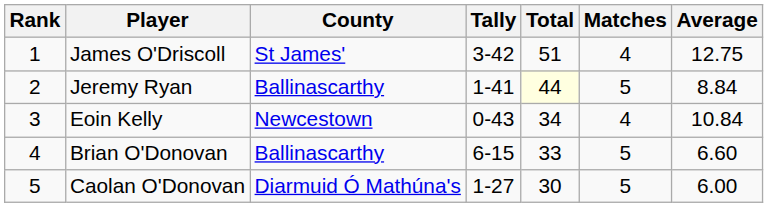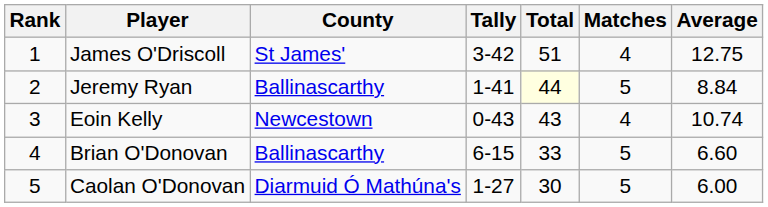Eoin Kelly | Total: 34 -> 43
Eoin Kelly | Average: 10.84 -> 10.74
